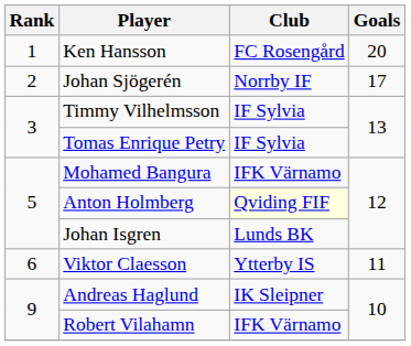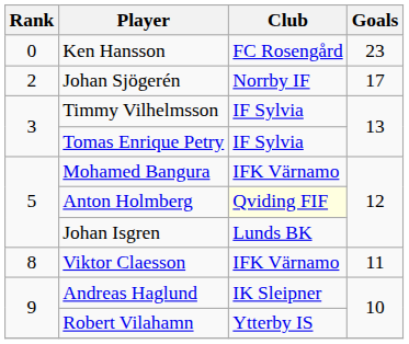Ken Hansson | Rank: 1 -> 0
Ken Hansson | Goals: 20 -> 23
Viktor Claesson | Rank: 6 -> 8
Viktor Claesson | Club: Ytterby IS -> IFK Värnamo
Robert Vilahamn | Club: IFK Värnamo -> Ytterby IS
